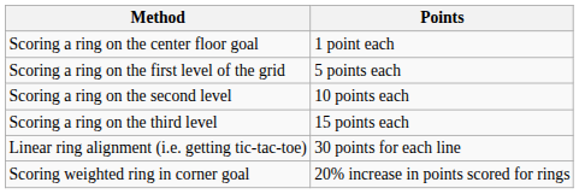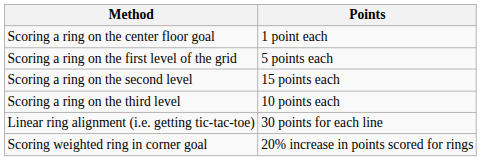Scoring a ring on the second level | Points: 10 points each -> 15 points each
Scoring a ring on the third level | Points: 15 points each -> 10 points each
